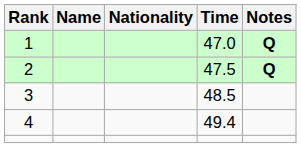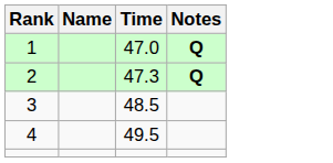- column: Nationality
2 | Time: 47.5 -> 47.3
4 | Time: 49.4 -> 49.5
